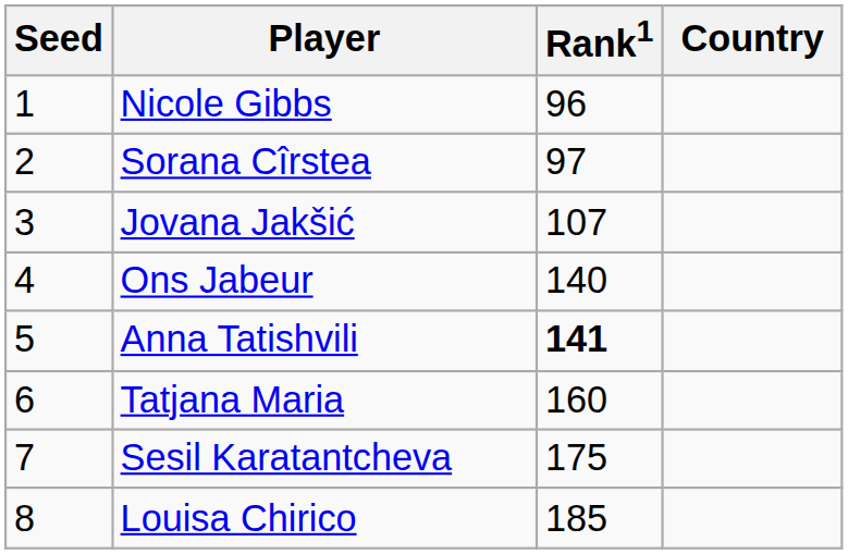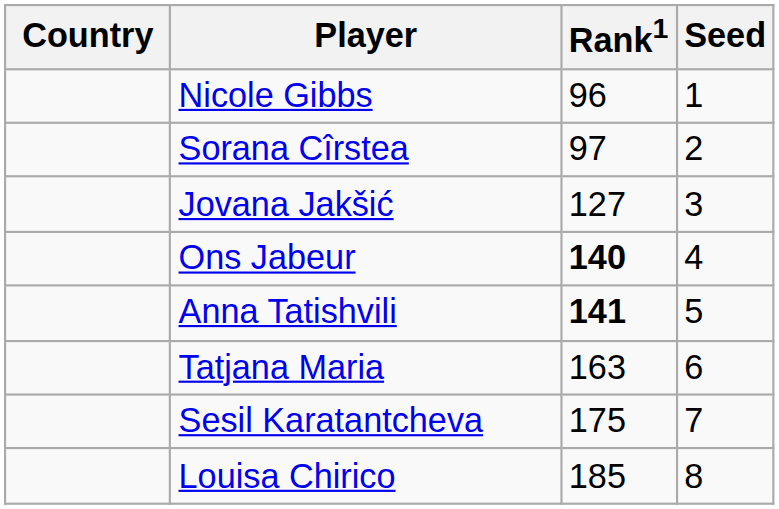columns swapped: Country <-> Seed
Jovana Jakšić | Rank1: 107 -> 127
Ons Jabeur | Rank1: normal -> bold
Tatjana Maria | Rank1: 160 -> 163
